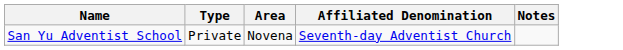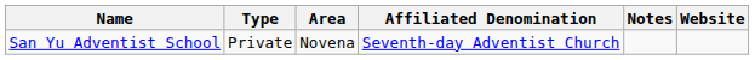+ column: Website
